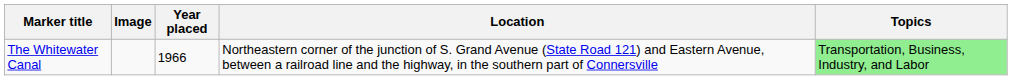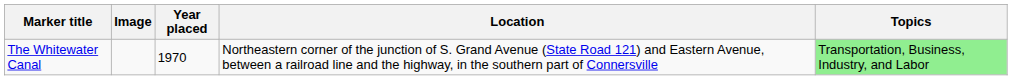The Whitewater Canal | Year placed: 1966 -> 1970
